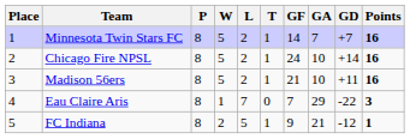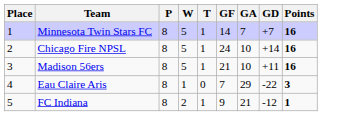- column: L | 2 | 2 | 2 | 7 | 5
